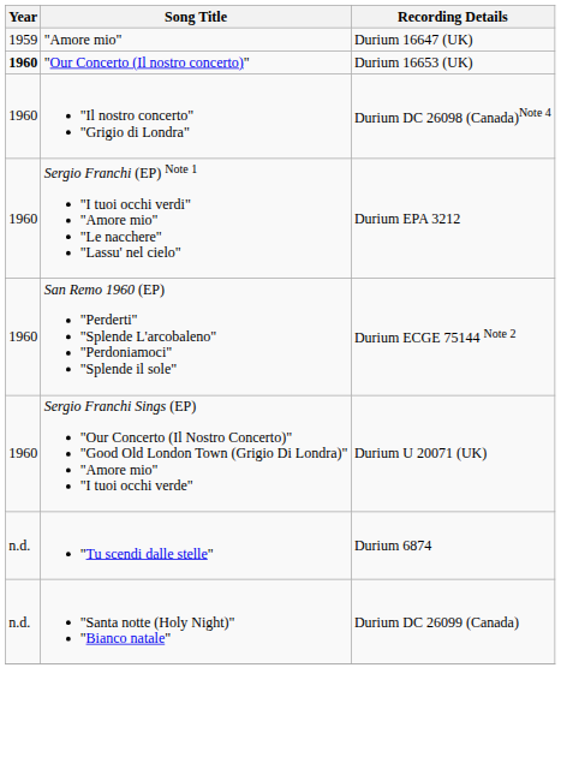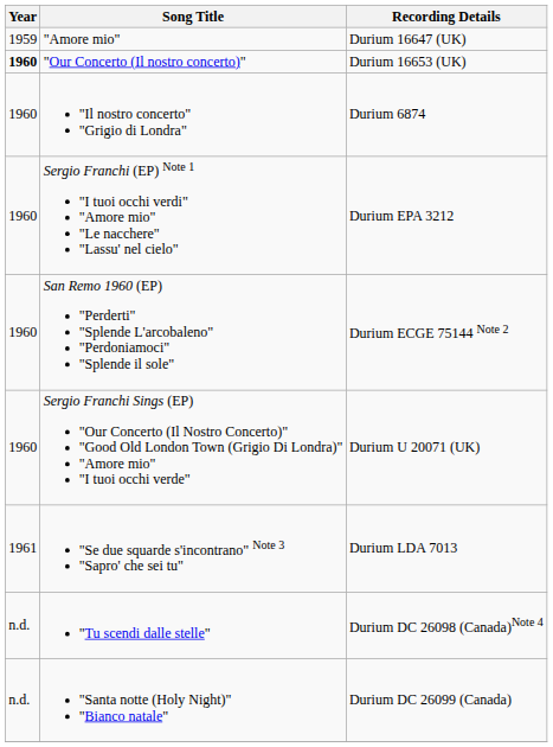"Il nostro concerto" "Grigio di Londra" | Recording Details: Durium DC 26098 (Canada)Note 4 -> Durium 6874
+ row: 1961 | "Se due squarde s'incontrano" Note 3 "Sapro' che sei tu" | Durium LDA 7013
"Tu scendi dalle stelle" | Recording Details: Durium 6874 -> Durium DC 26098 (Canada)Note 4
